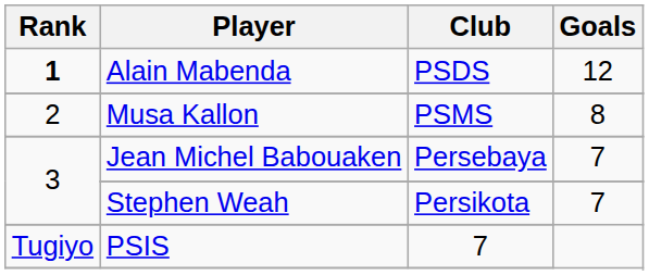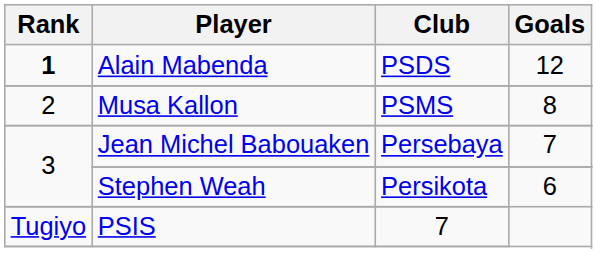Stephen Weah | Goals: 7 -> 6
